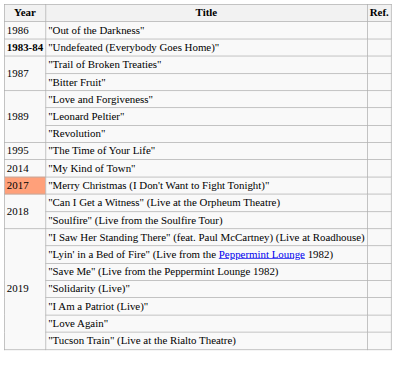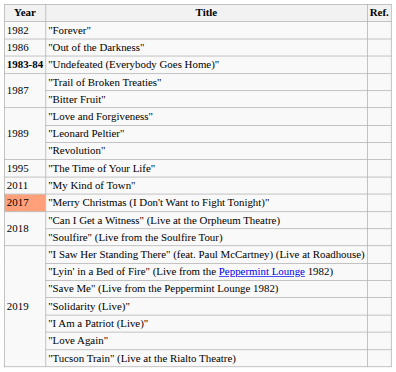+ row: 1982 | "Forever"
"My Kind of Town" | Year: 2014 -> 2011
